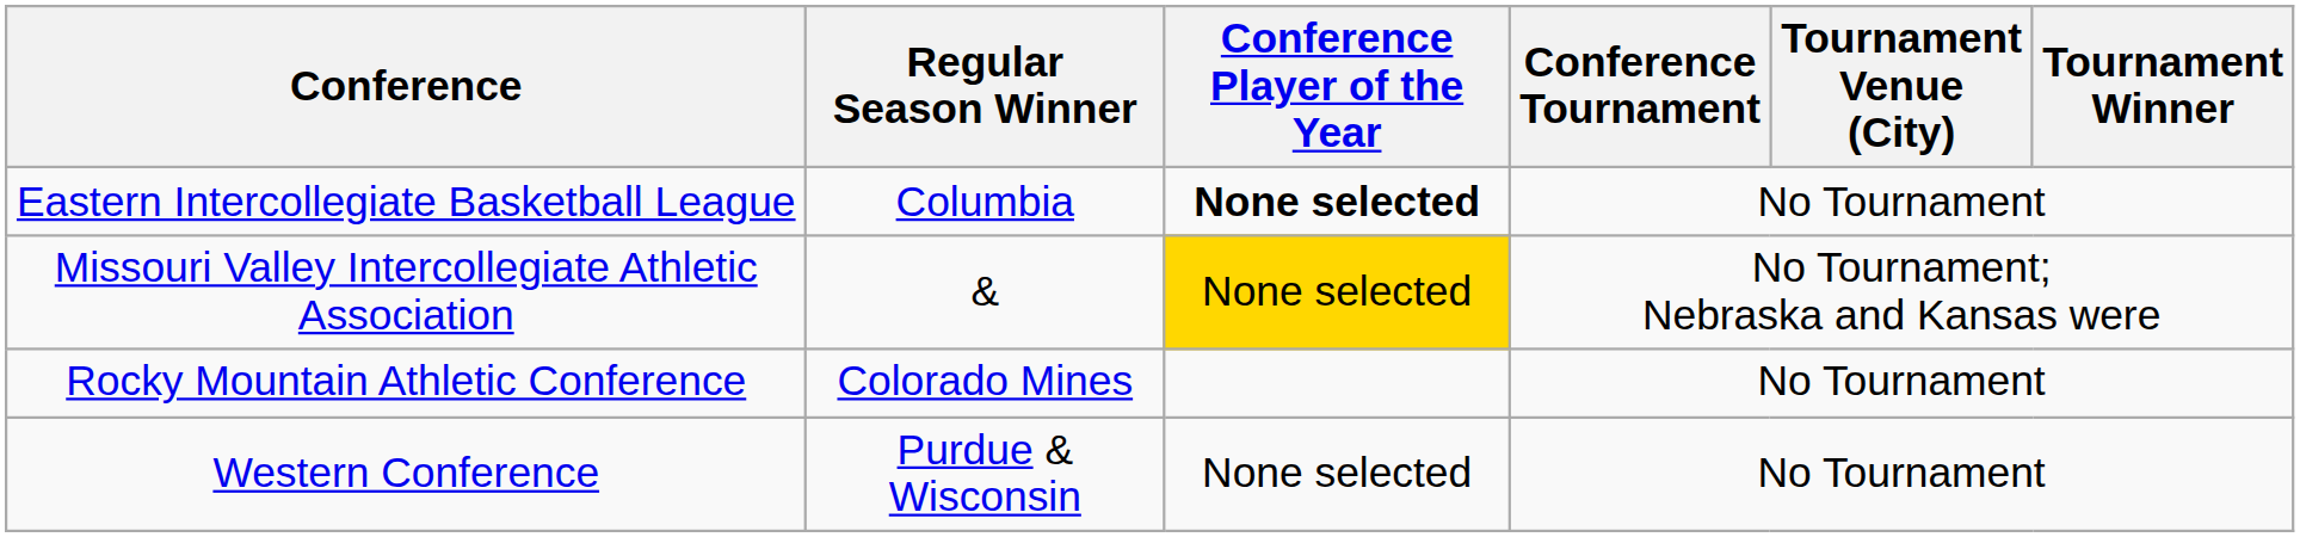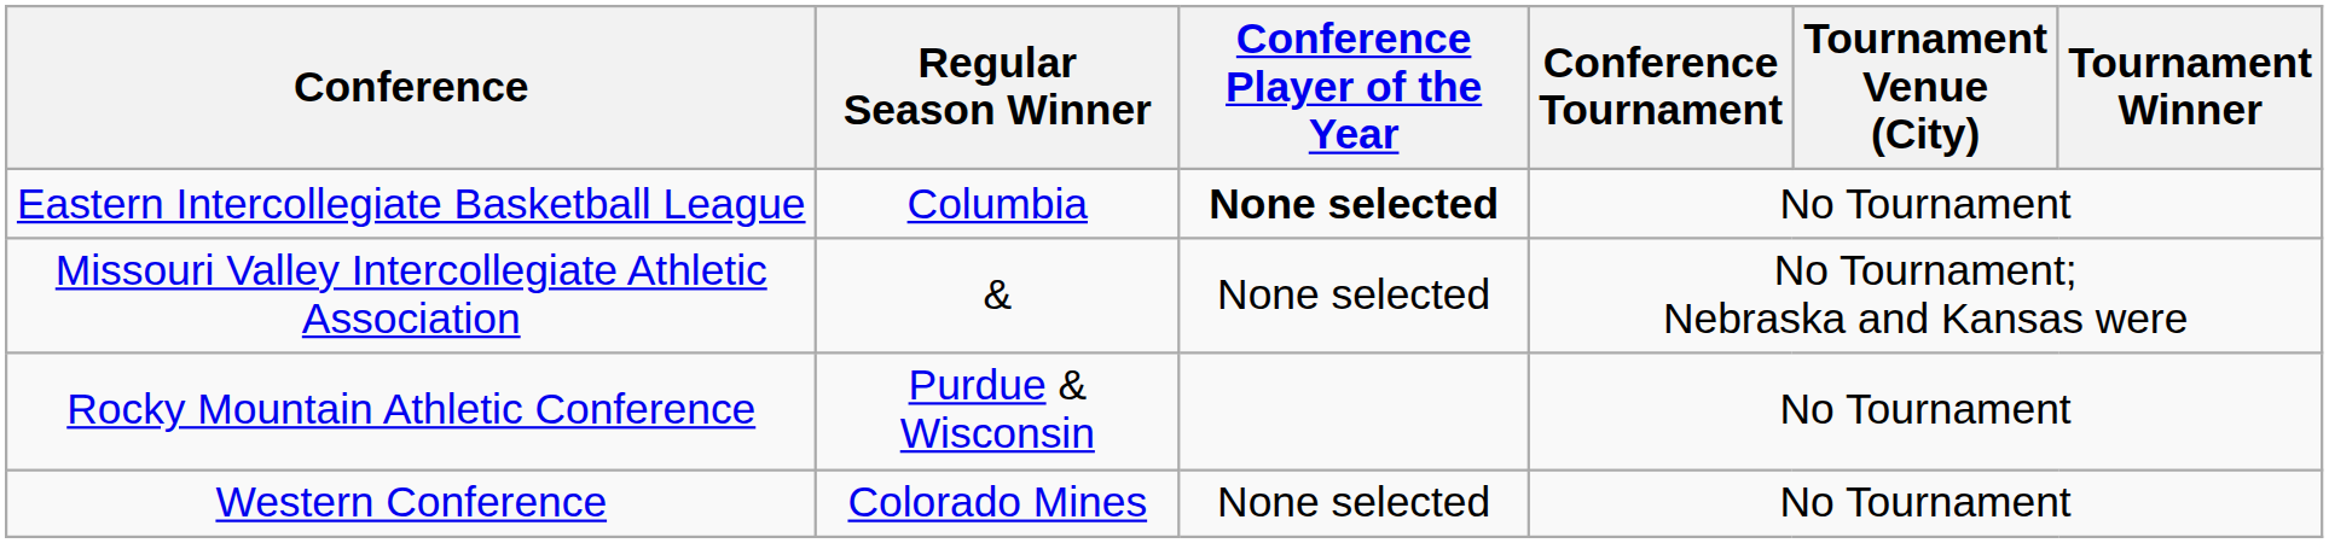Missouri Valley Intercollegiate Athletic Association | Conference Player of the Year: gold background -> no background
Rocky Mountain Athletic Conference | Regular Season Winner: Colorado Mines -> Purdue & Wisconsin
Western Conference | Regular Season Winner: Purdue & Wisconsin -> Colorado Mines
